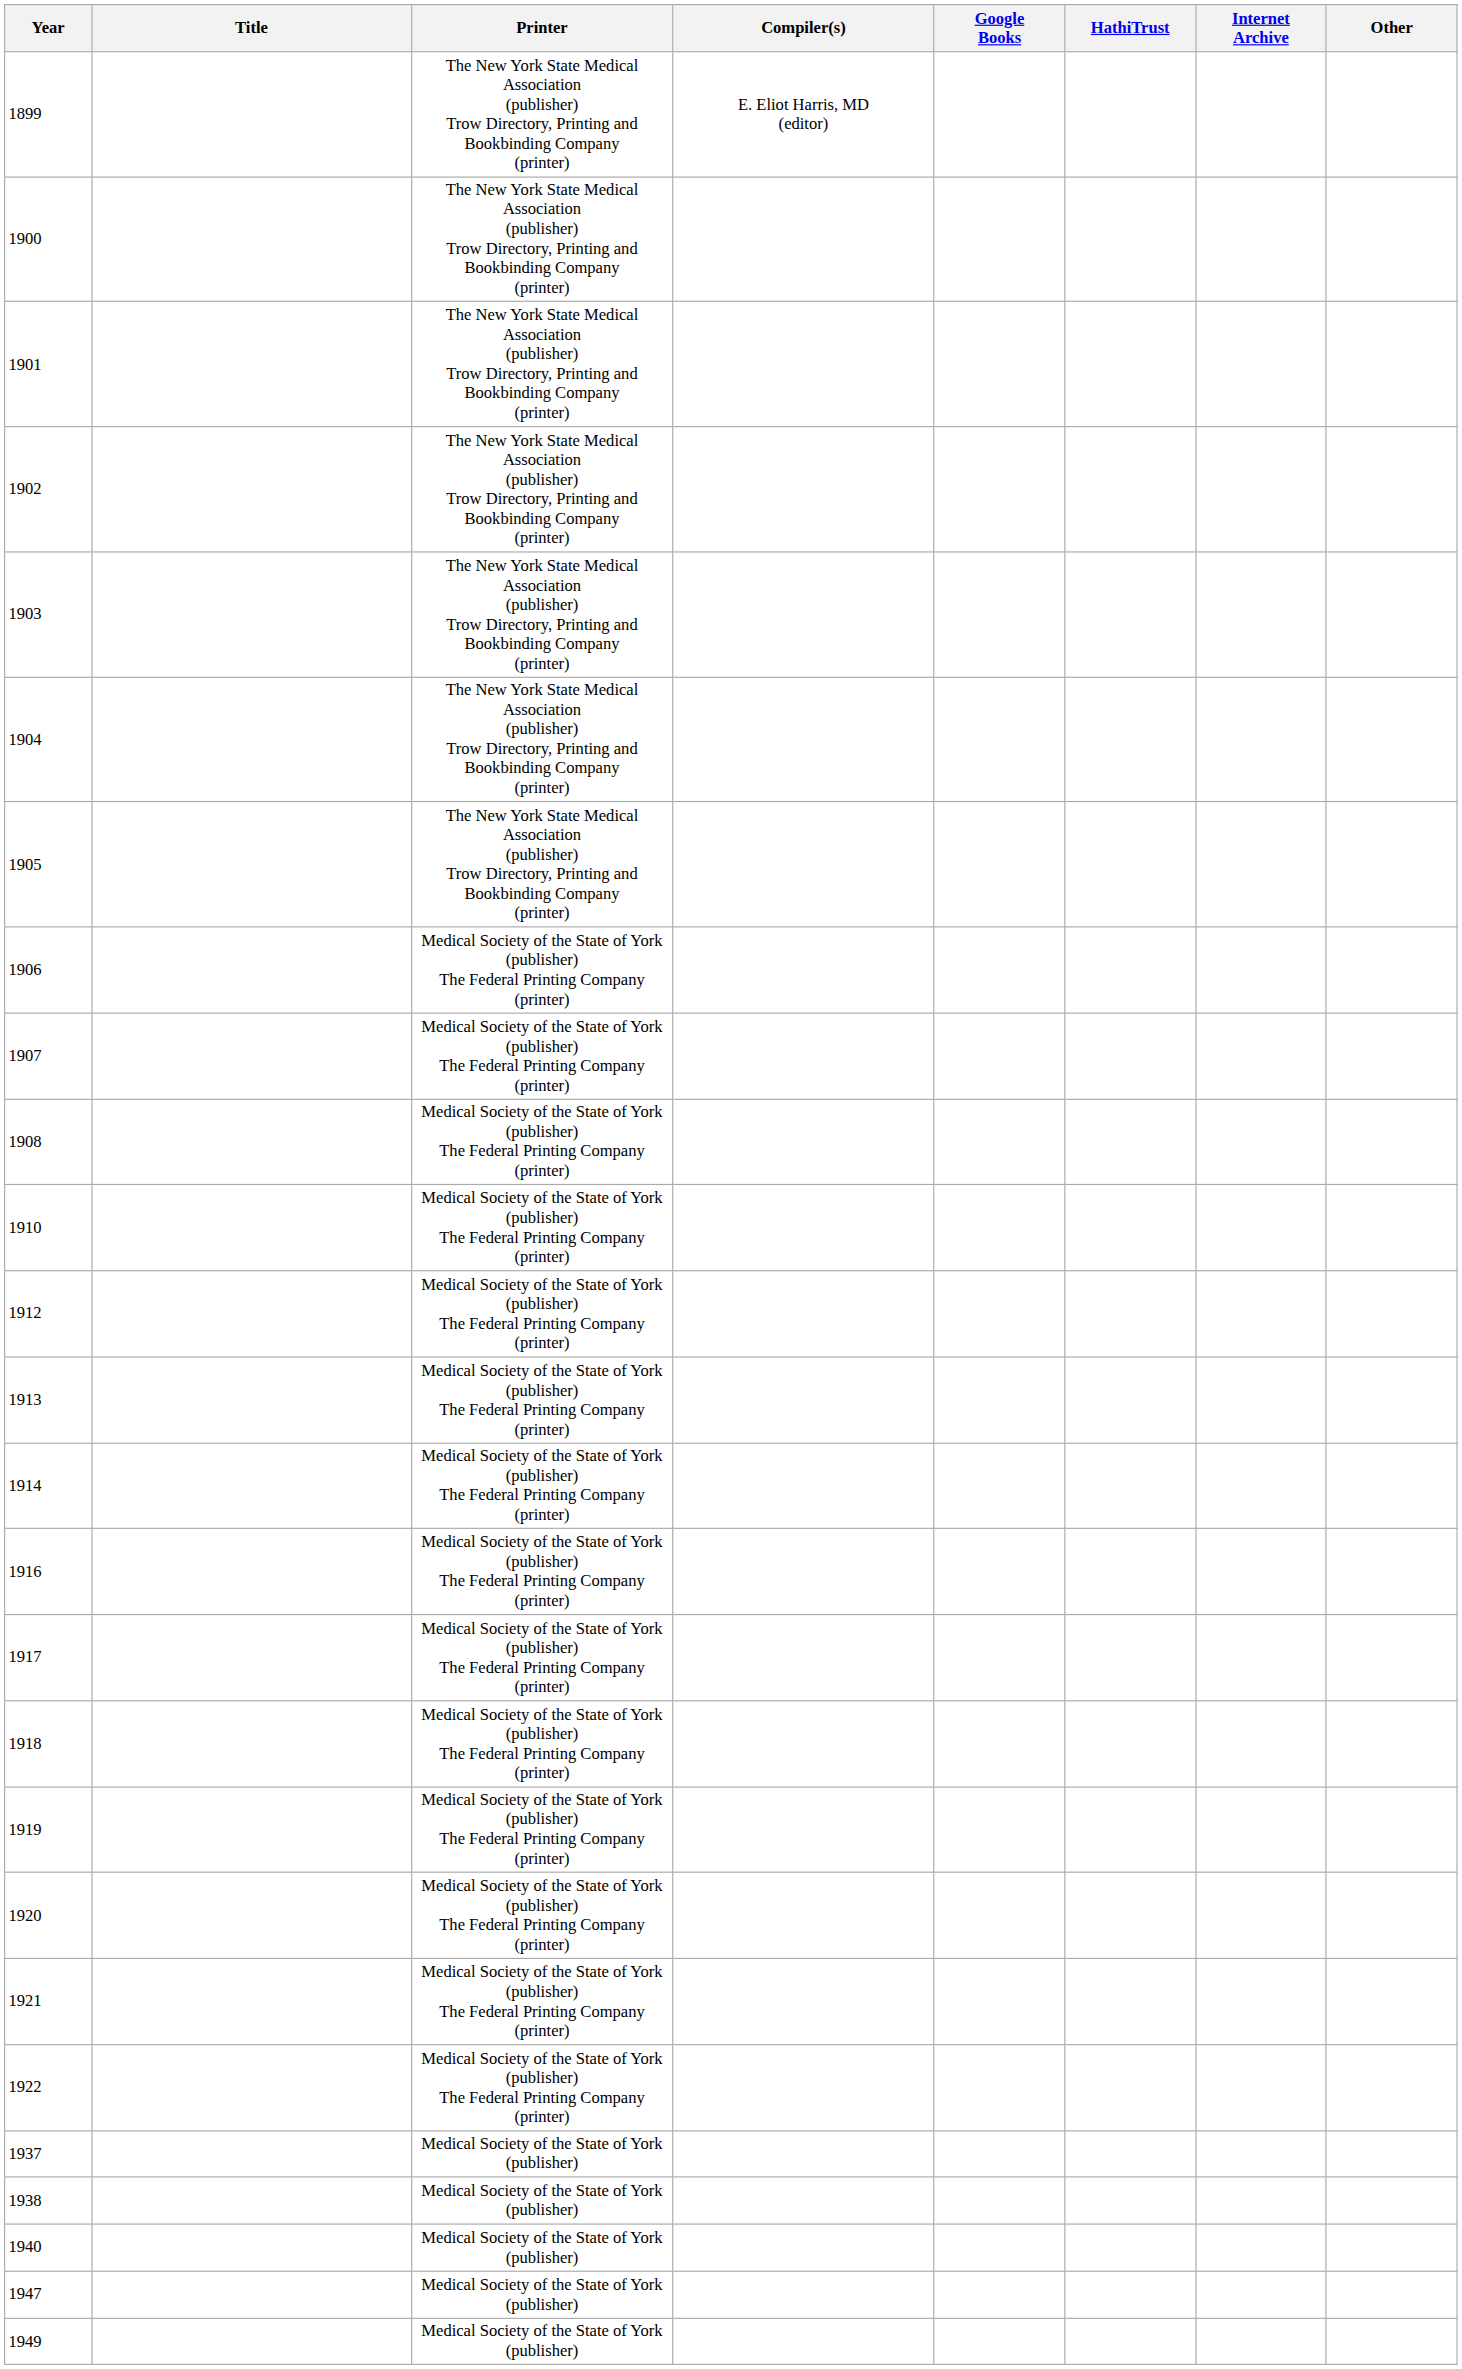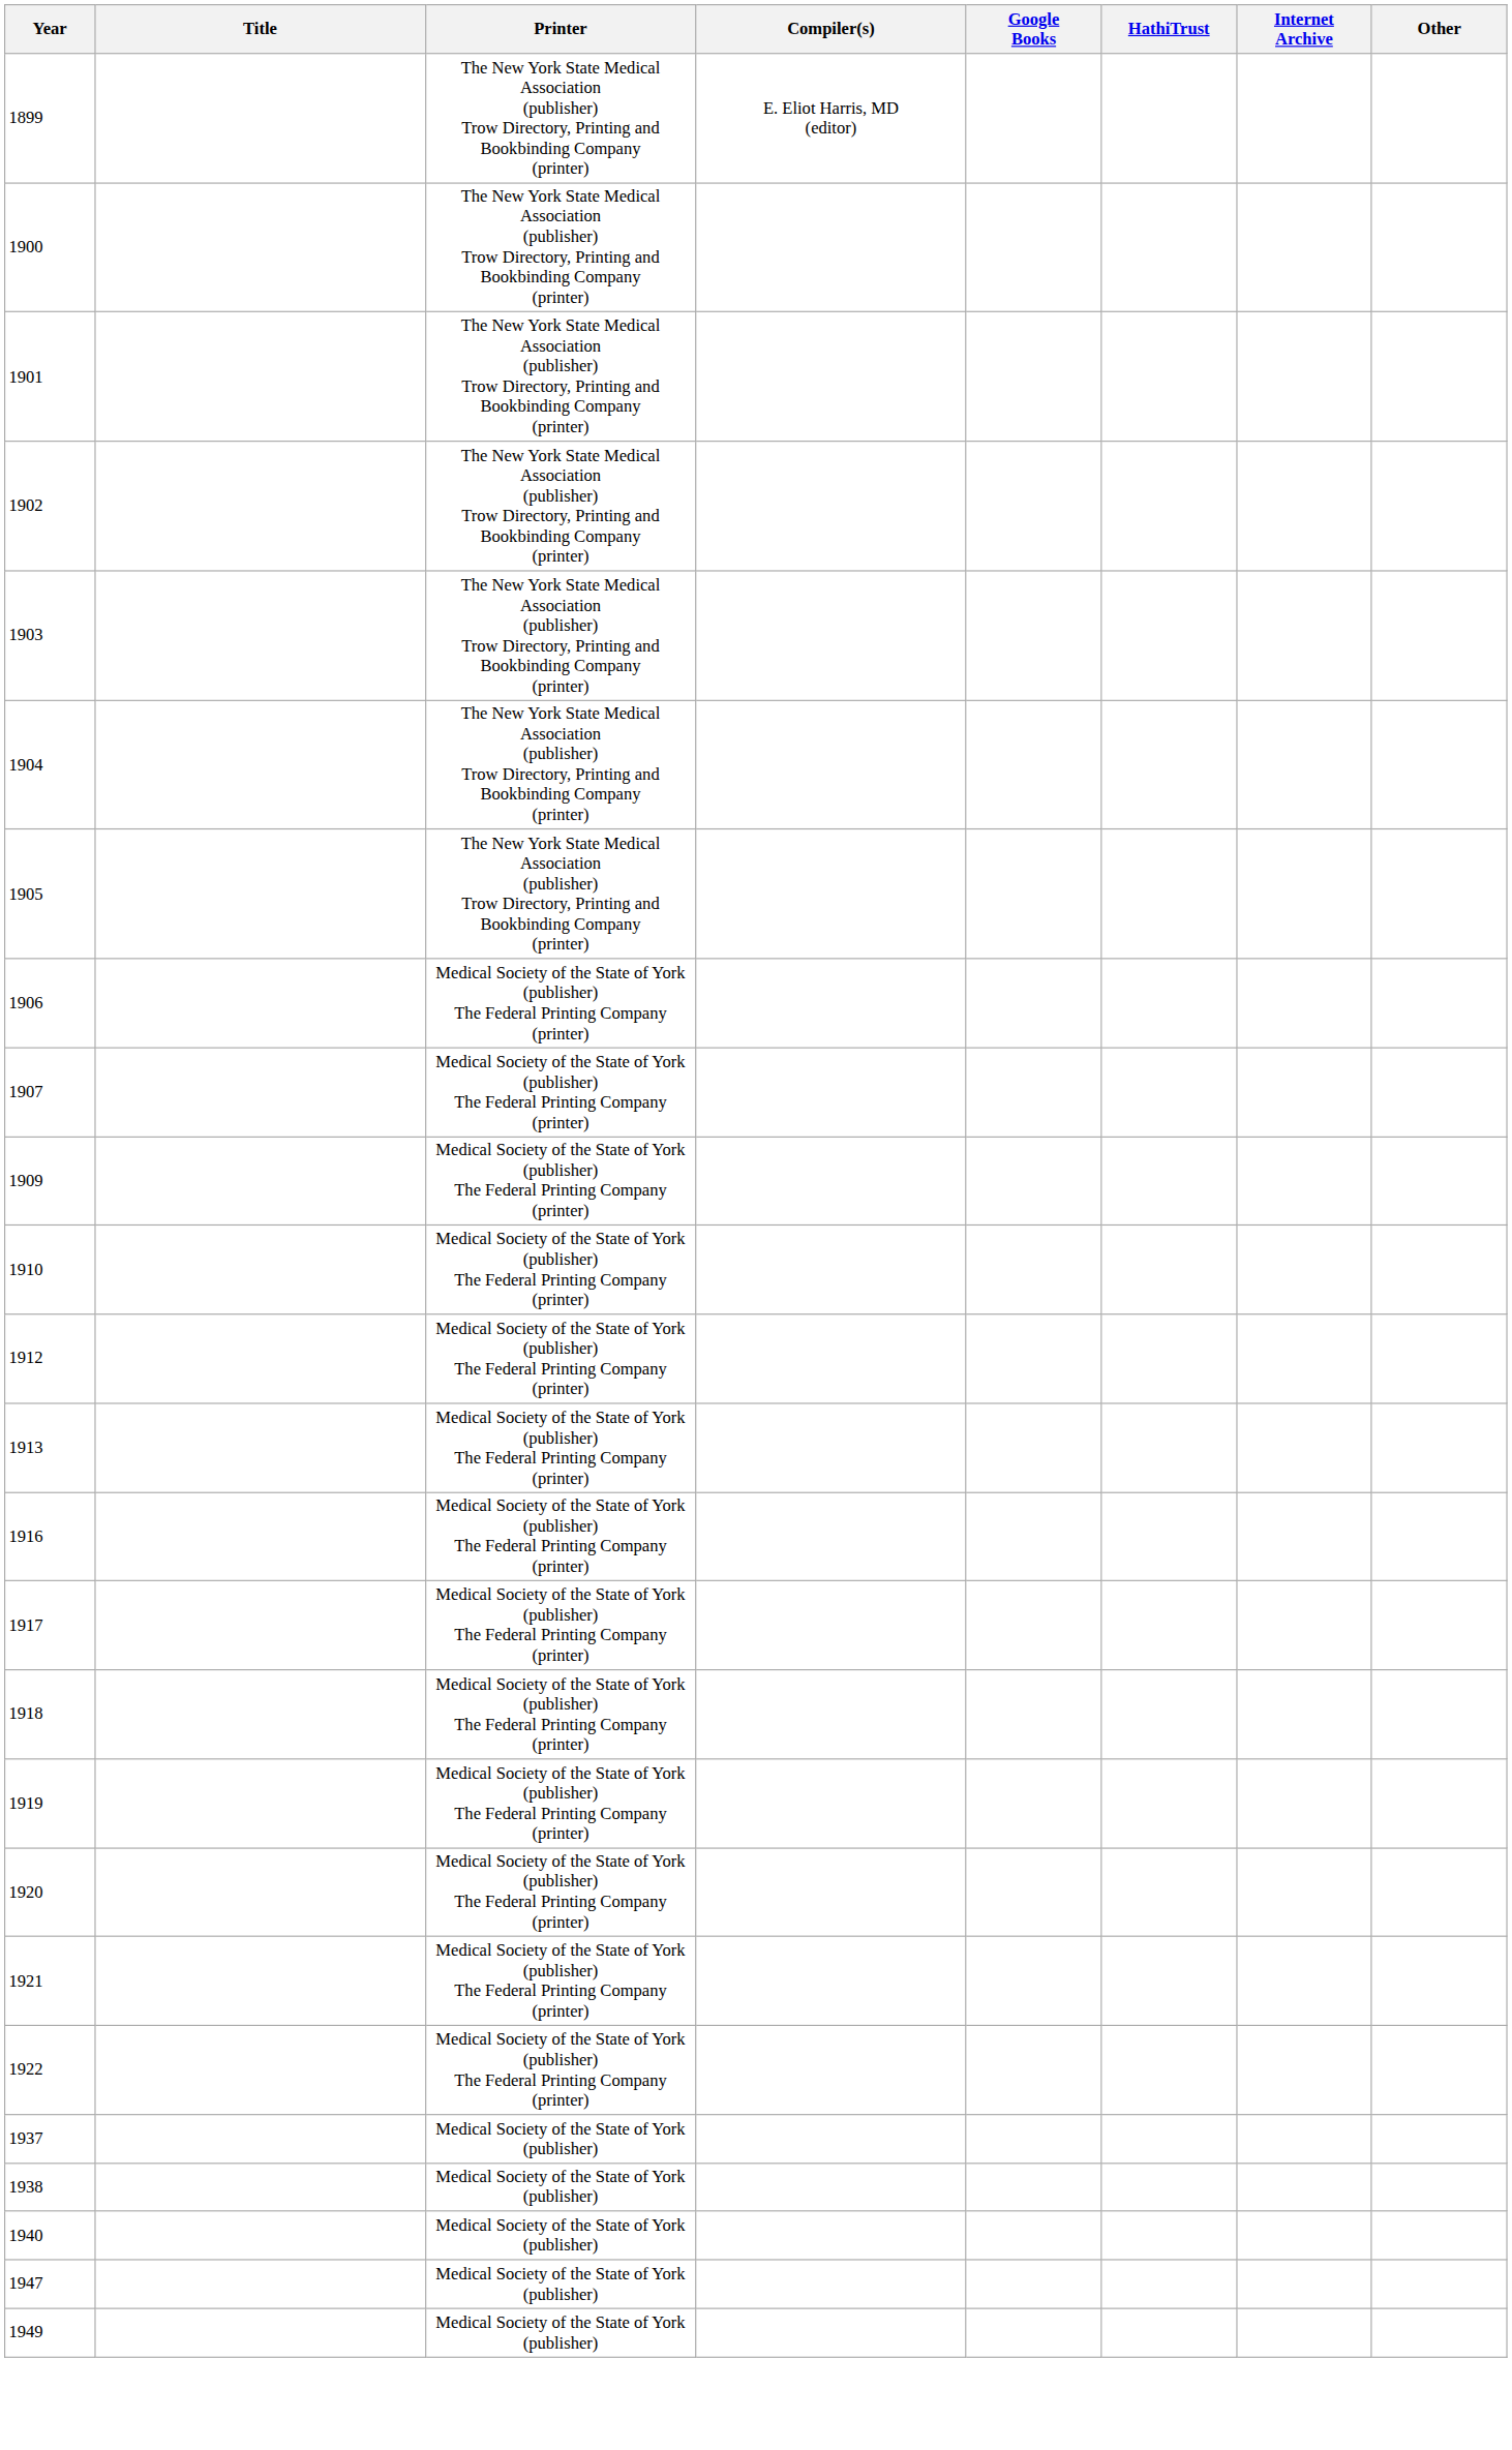- row: 1908 | Medical Society of the State of York (publisher) The Federal Printing Company (printer)
+ row: 1909 | Medical Society of the State of York (publisher) The Federal Printing Company (printer)
- row: 1914 | Medical Society of the State of York (publisher) The Federal Printing Company (printer)
